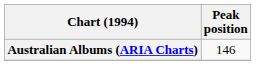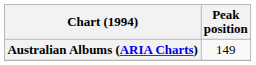Australian Albums (ARIA Charts) | Peak position: 146 -> 149
